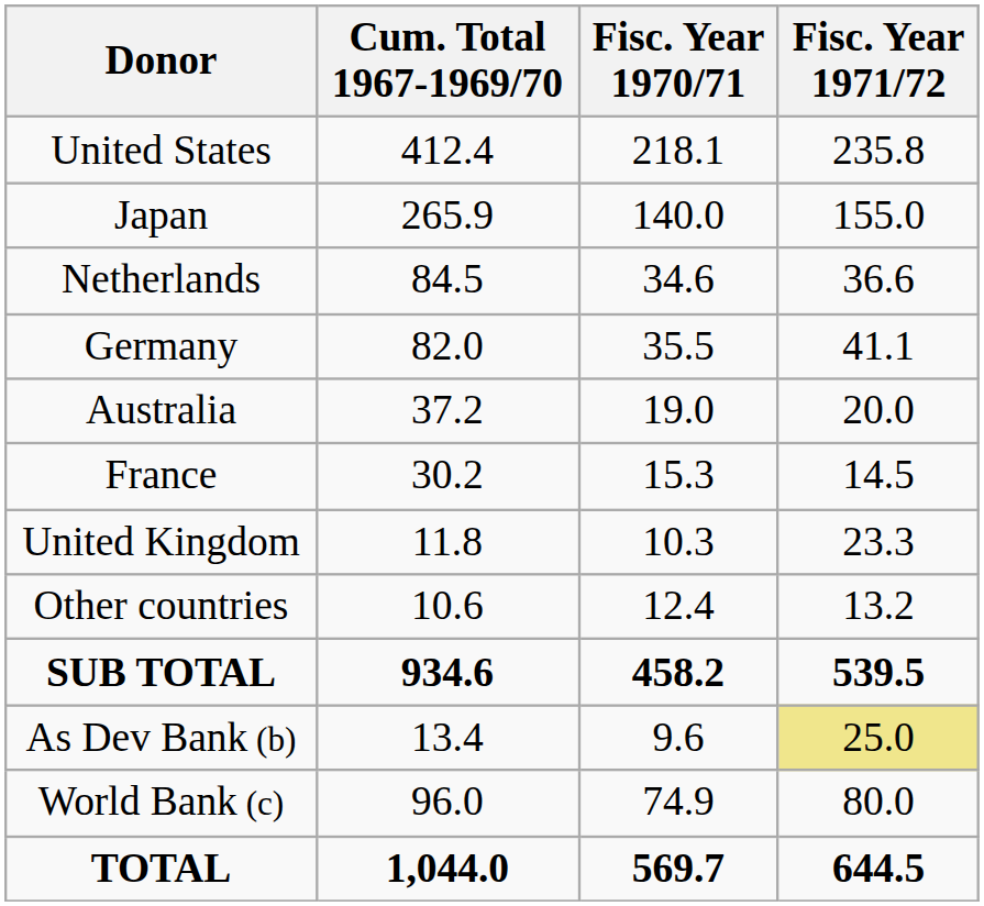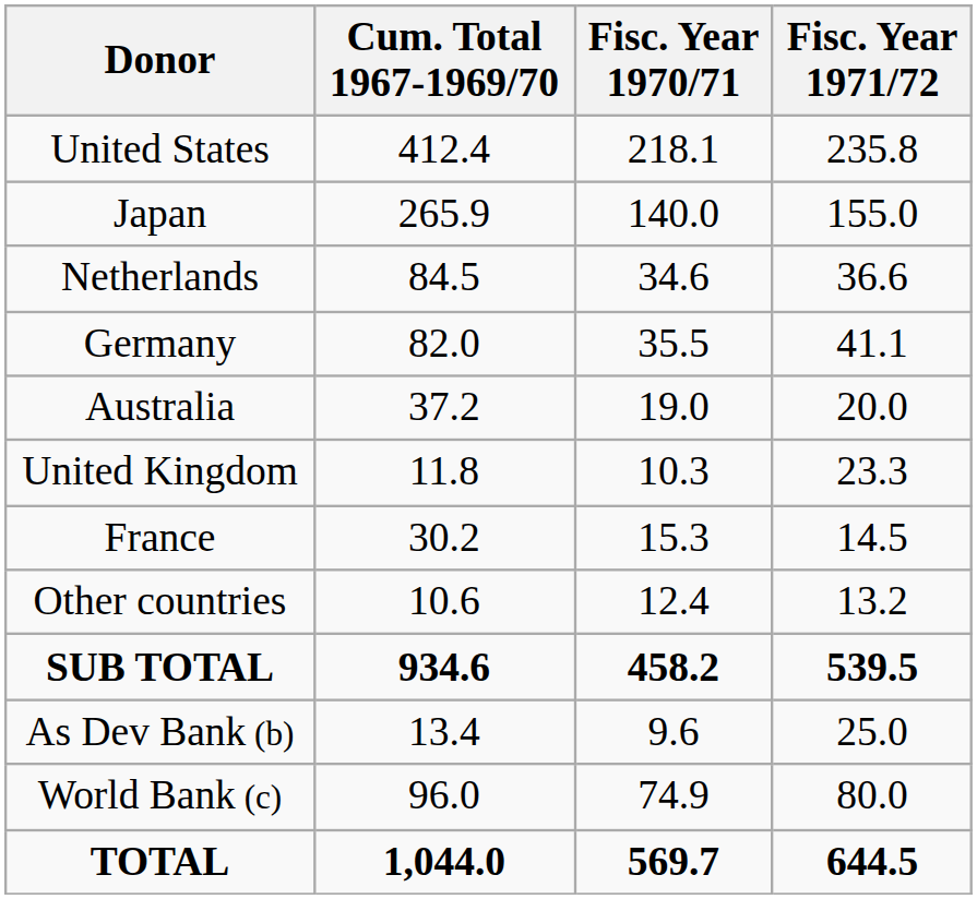rows swapped: France <-> United Kingdom
As Dev Bank (b) | Fisc. Year 1971/72: khaki background -> no background
